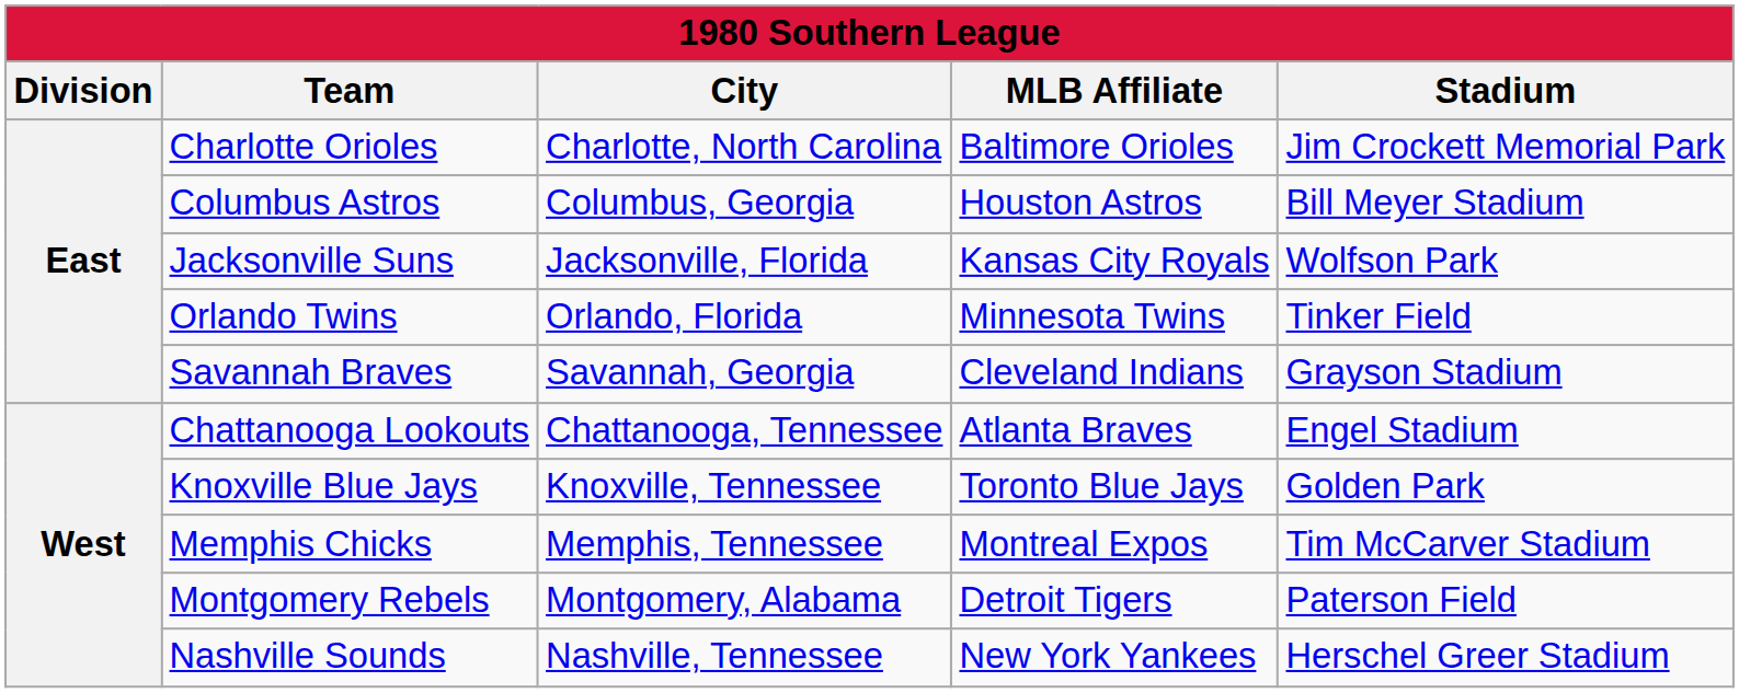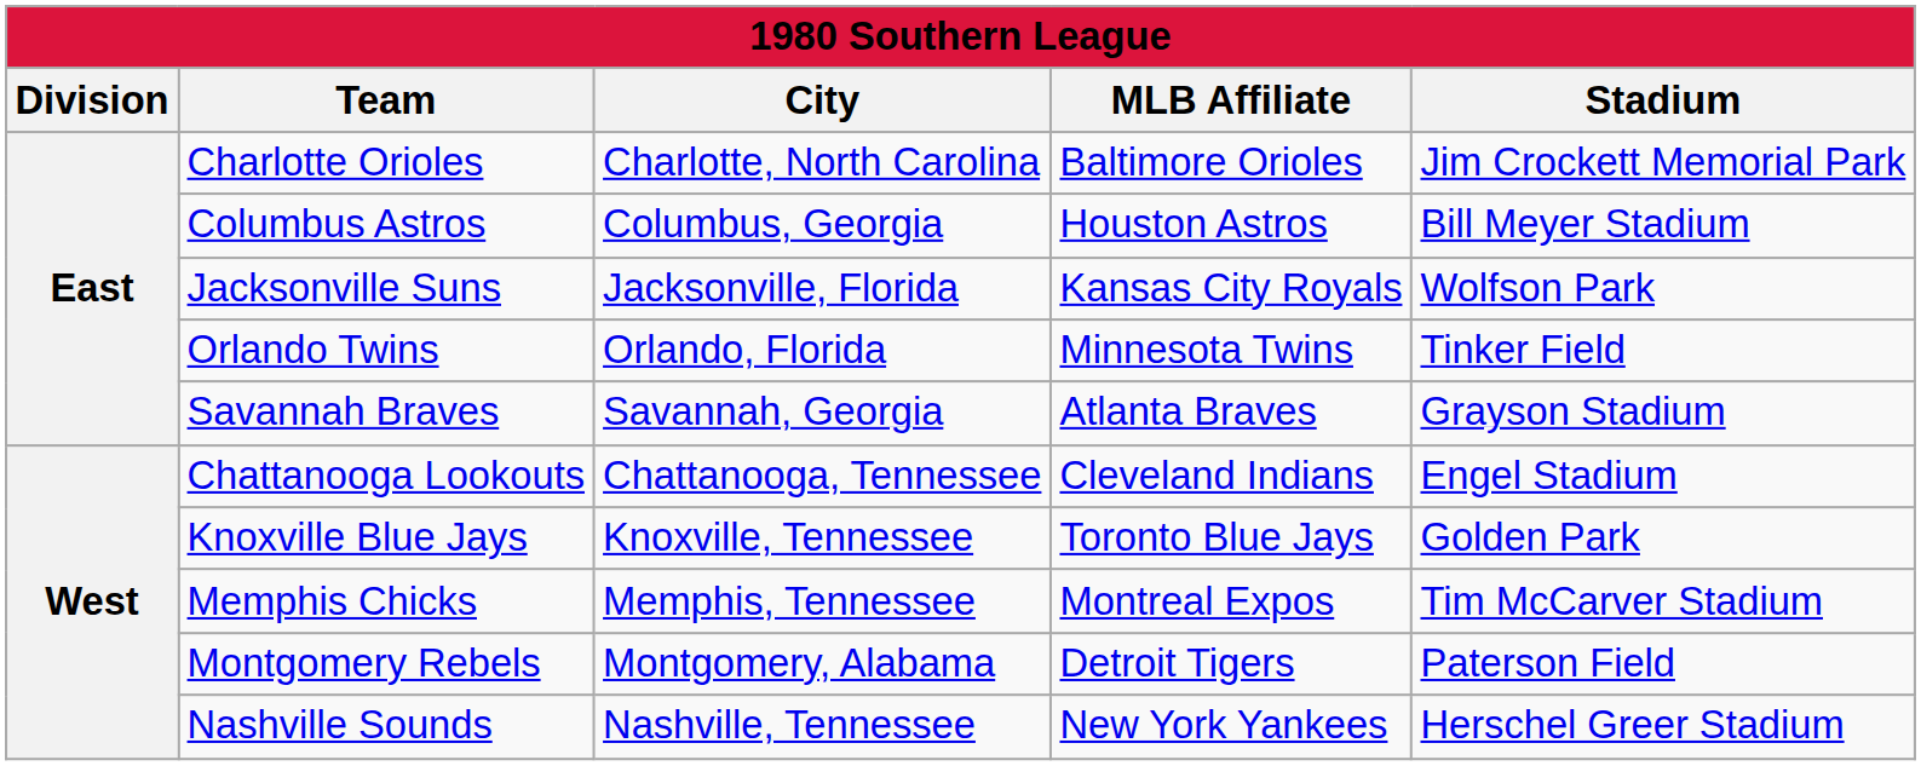Savannah Braves | MLB Affiliate: Cleveland Indians -> Atlanta Braves
Chattanooga Lookouts | MLB Affiliate: Atlanta Braves -> Cleveland Indians
